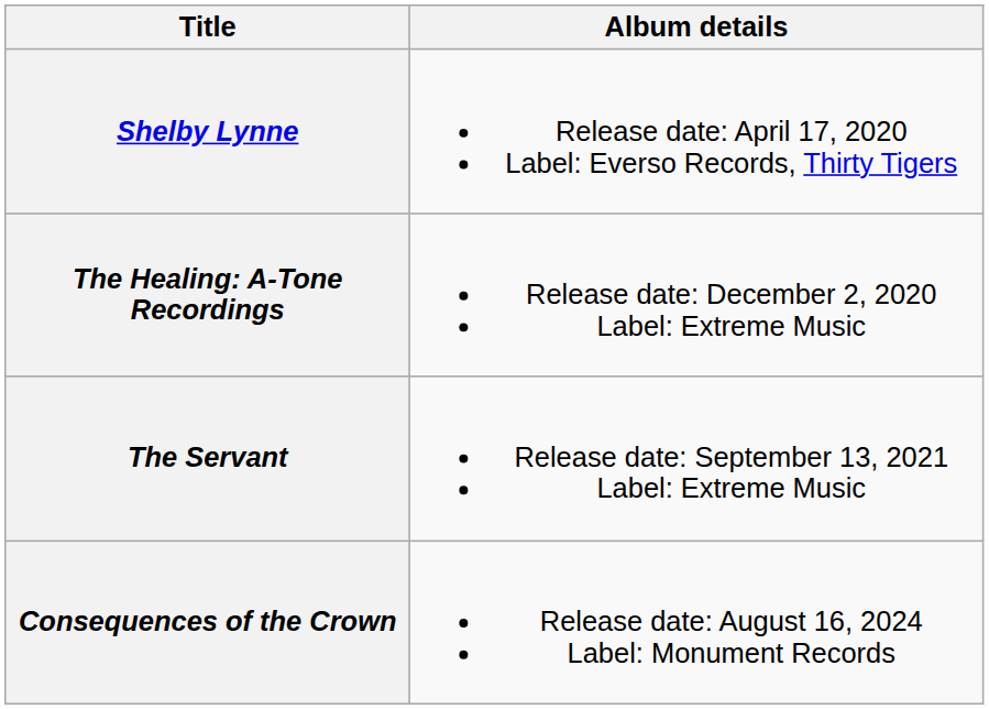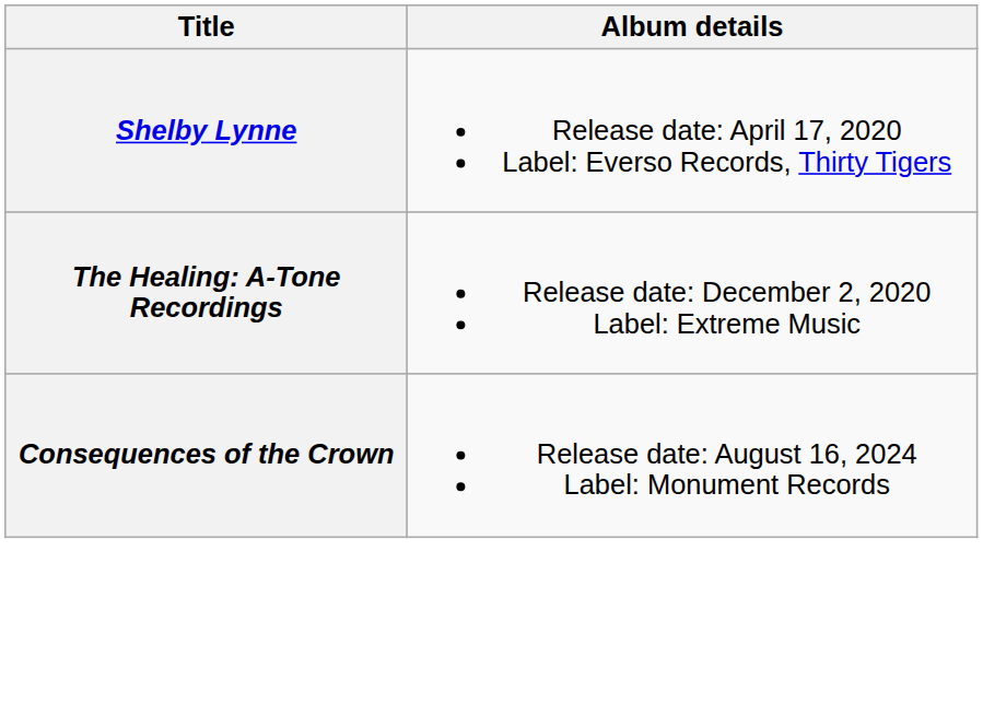- row: The Servant | Release date: September 13, 2021 Label: Extreme Music
